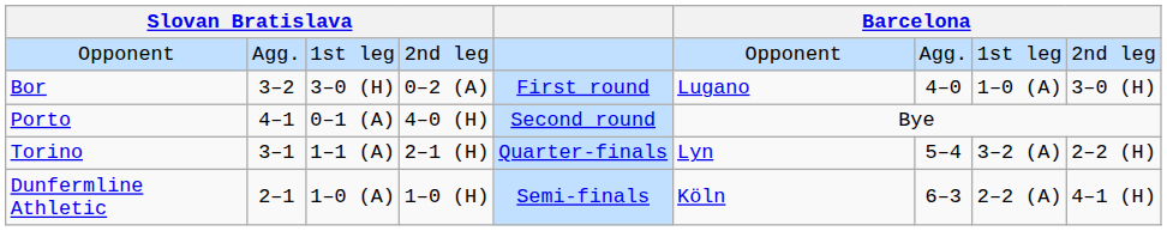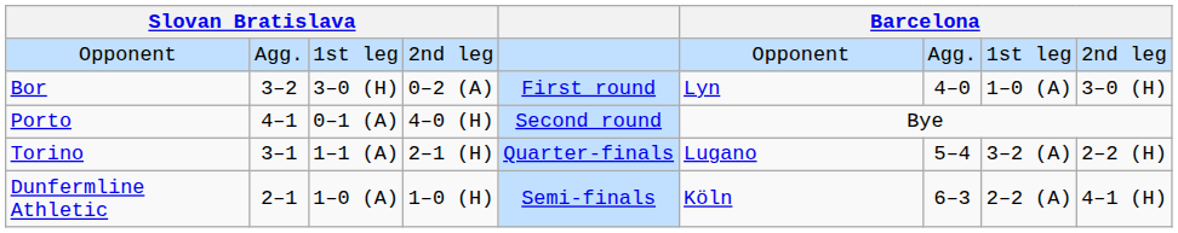Bor | column 6: Lugano -> Lyn
Torino | column 6: Lyn -> Lugano
